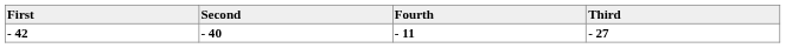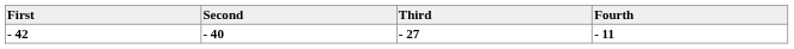columns swapped: Third <-> Fourth
